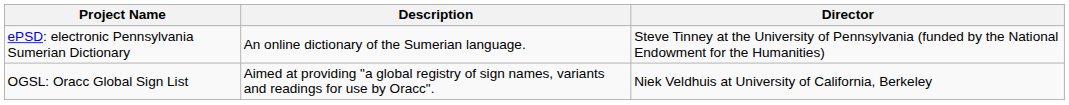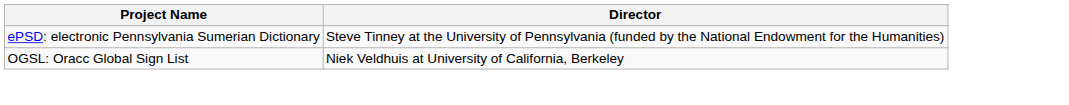- column: Description | An online dictionary of the Sumerian language. | Aimed at providing "a global registry of sign names, variants and readings for use by Oracc".
